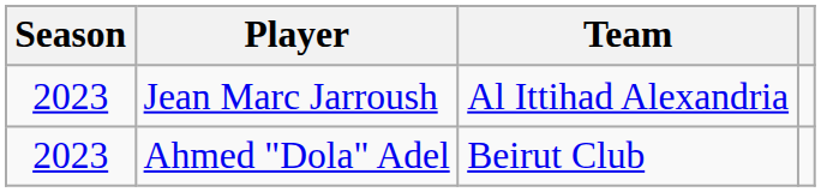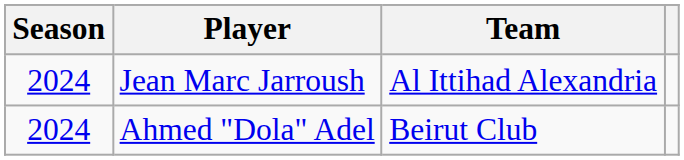Jean Marc Jarroush | Season: 2023 -> 2024
Ahmed "Dola" Adel | Season: 2023 -> 2024
